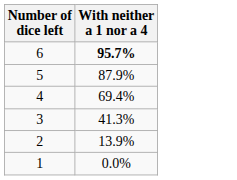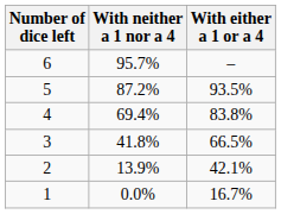+ column: With either a 1 or a 4 | – | 93.5% | 83.8% | 66.5% | 42.1% | 16.7%
6 | With neither a 1 nor a 4: bold -> normal
5 | With neither a 1 nor a 4: 87.9% -> 87.2%
3 | With neither a 1 nor a 4: 41.3% -> 41.8%
